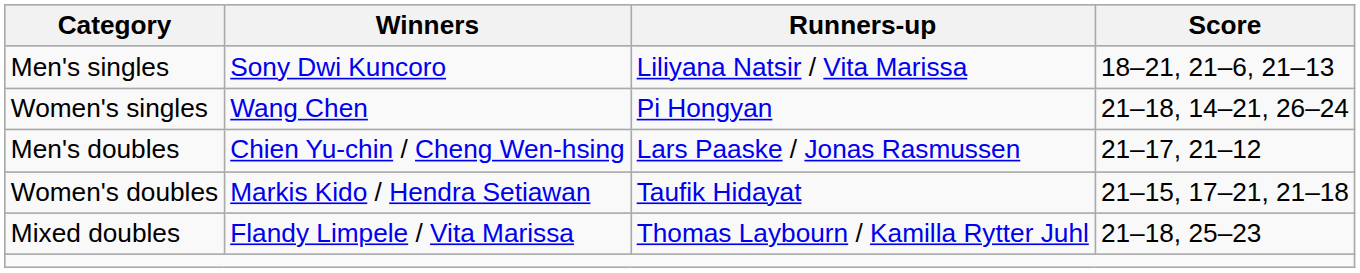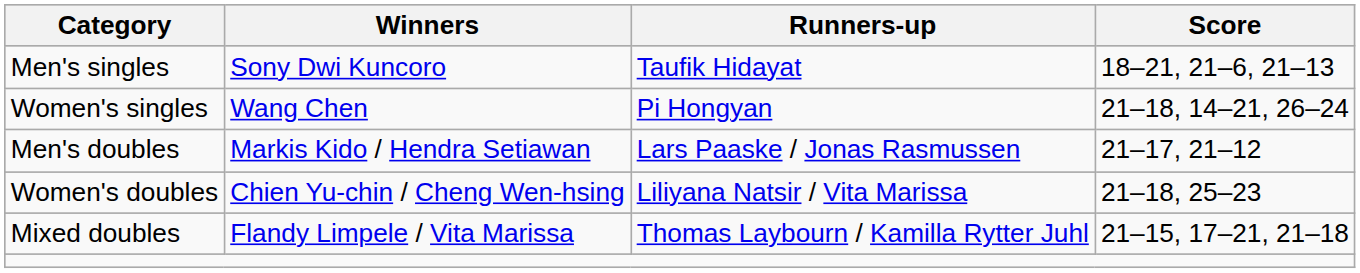Men's singles | Runners-up: Liliyana Natsir / Vita Marissa -> Taufik Hidayat
Men's doubles | Winners: Chien Yu-chin / Cheng Wen-hsing -> Markis Kido / Hendra Setiawan
Women's doubles | Winners: Markis Kido / Hendra Setiawan -> Chien Yu-chin / Cheng Wen-hsing
Women's doubles | Runners-up: Taufik Hidayat -> Liliyana Natsir / Vita Marissa
Women's doubles | Score: 21–15, 17–21, 21–18 -> 21–18, 25–23
Mixed doubles | Score: 21–18, 25–23 -> 21–15, 17–21, 21–18
